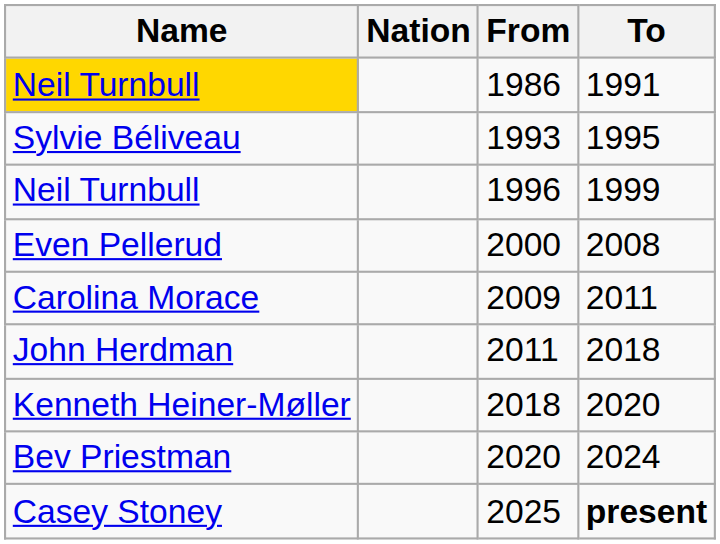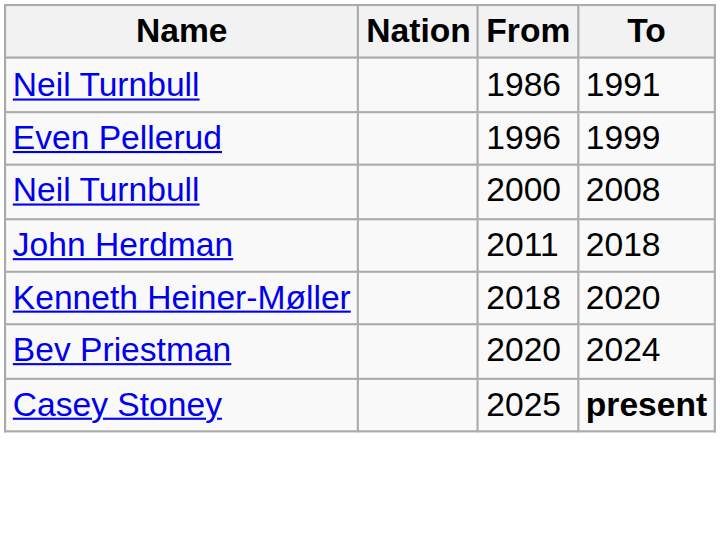1986 | Name: gold background -> no background
- row: Sylvie Béliveau | 1993 | 1995
1996 | Name: Neil Turnbull -> Even Pellerud
2000 | Name: Even Pellerud -> Neil Turnbull
- row: Carolina Morace | 2009 | 2011
